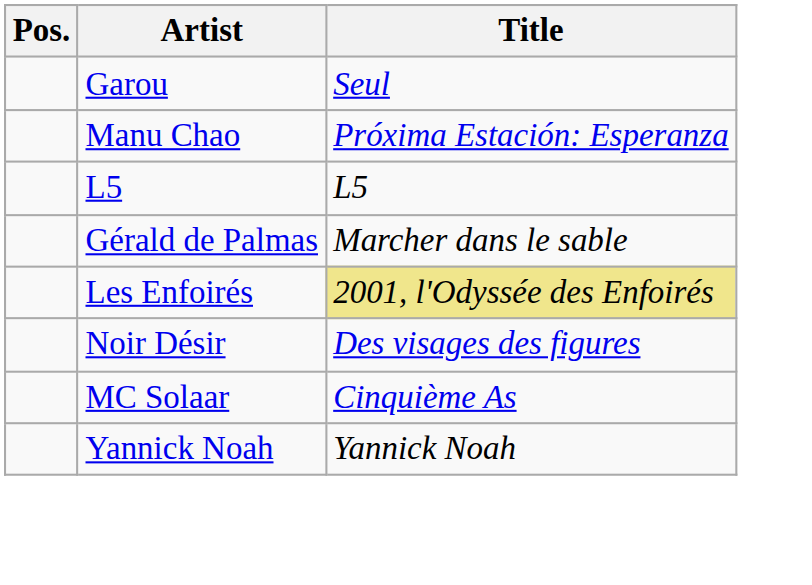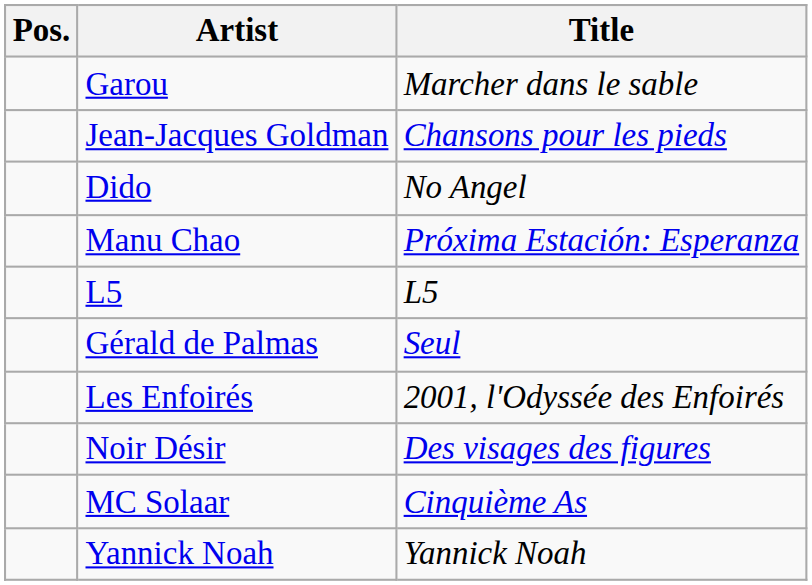Garou | Title: Seul -> Marcher dans le sable
+ row: Jean-Jacques Goldman | Chansons pour les pieds
+ row: Dido | No Angel
Gérald de Palmas | Title: Marcher dans le sable -> Seul
Les Enfoirés | Title: khaki background -> no background
